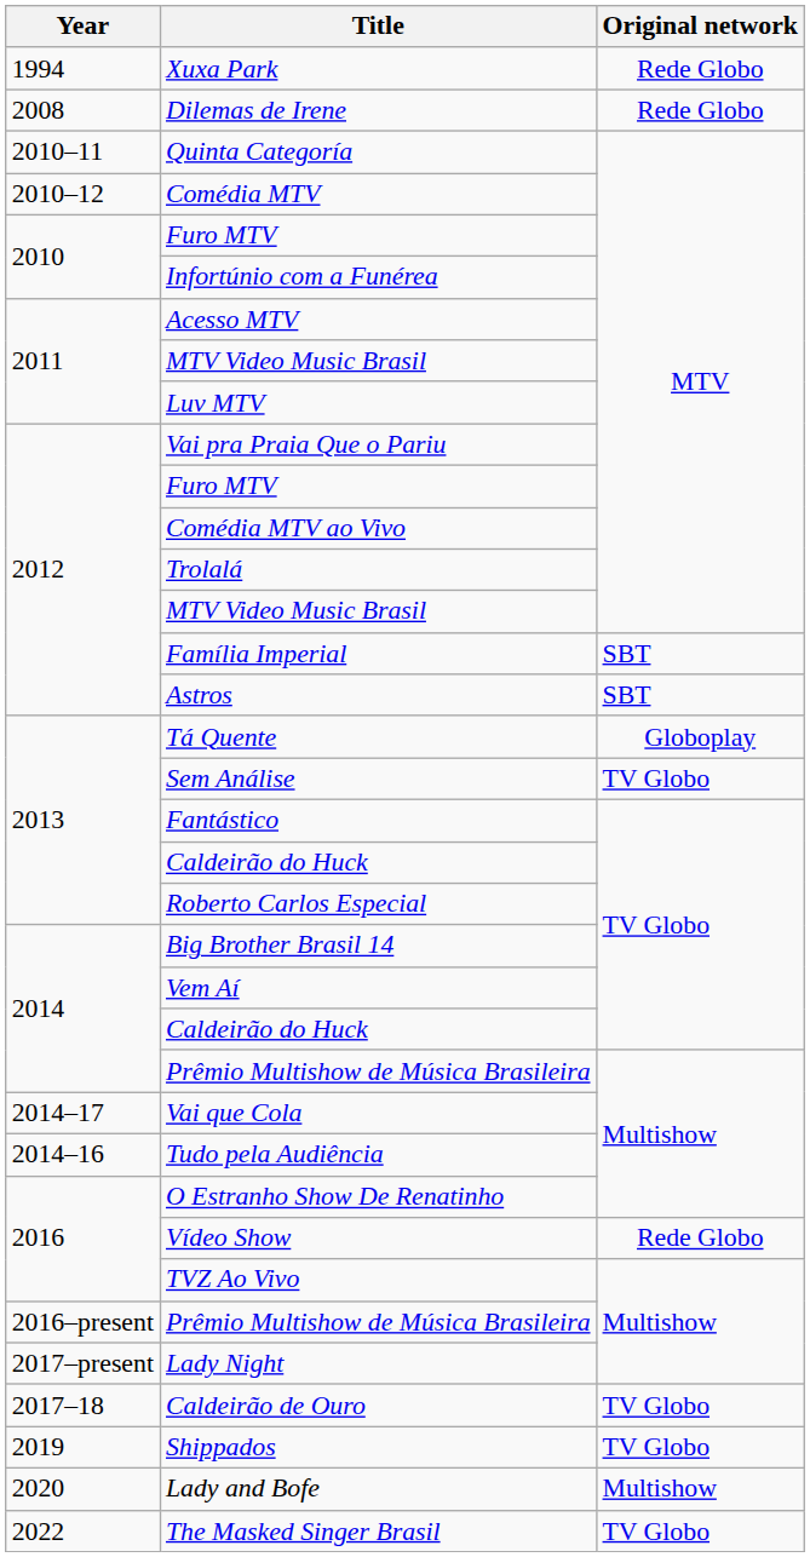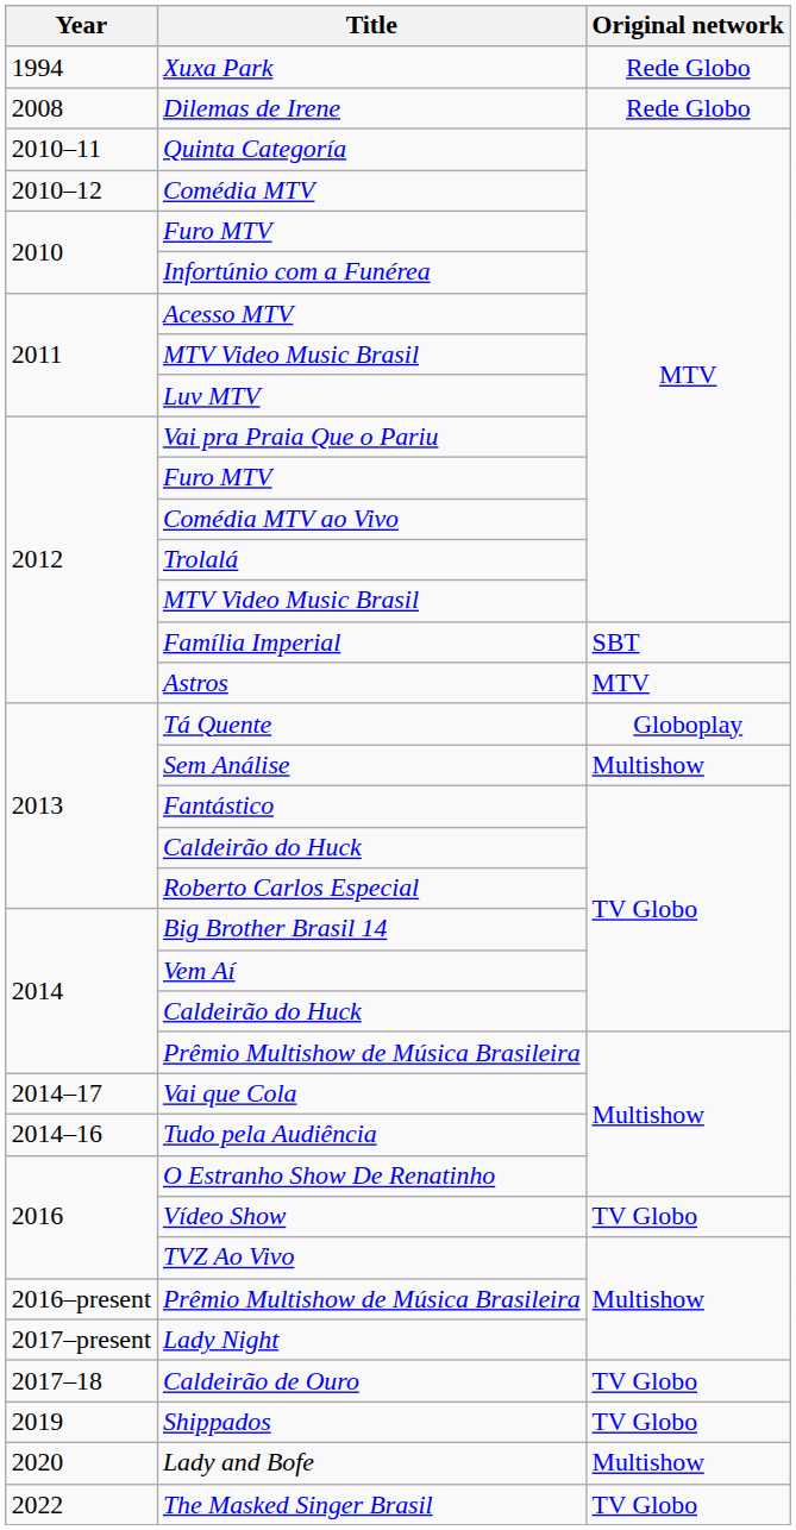Astros | Original network: SBT -> MTV
Sem Análise | Original network: TV Globo -> Multishow
Vídeo Show | Original network: Rede Globo -> TV Globo
